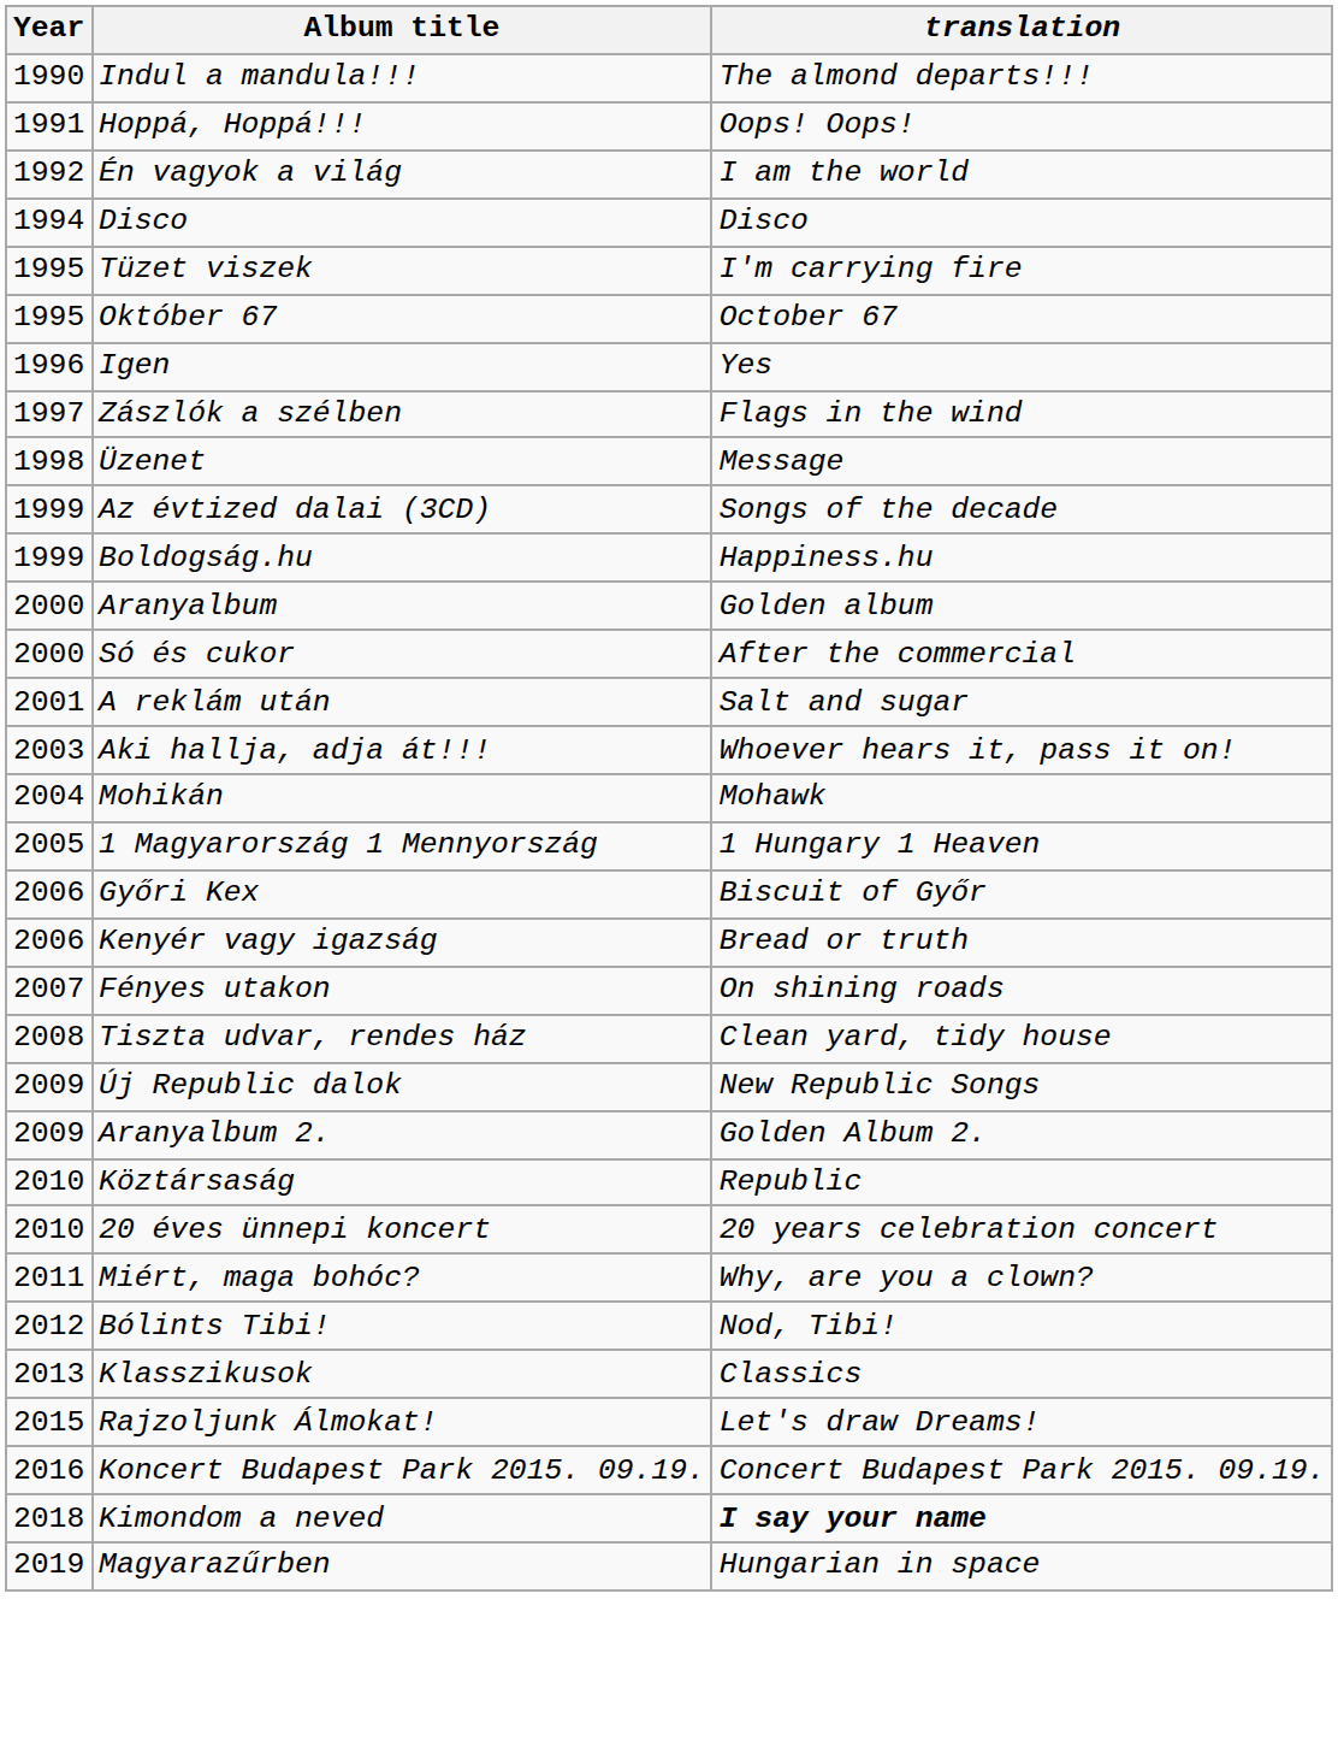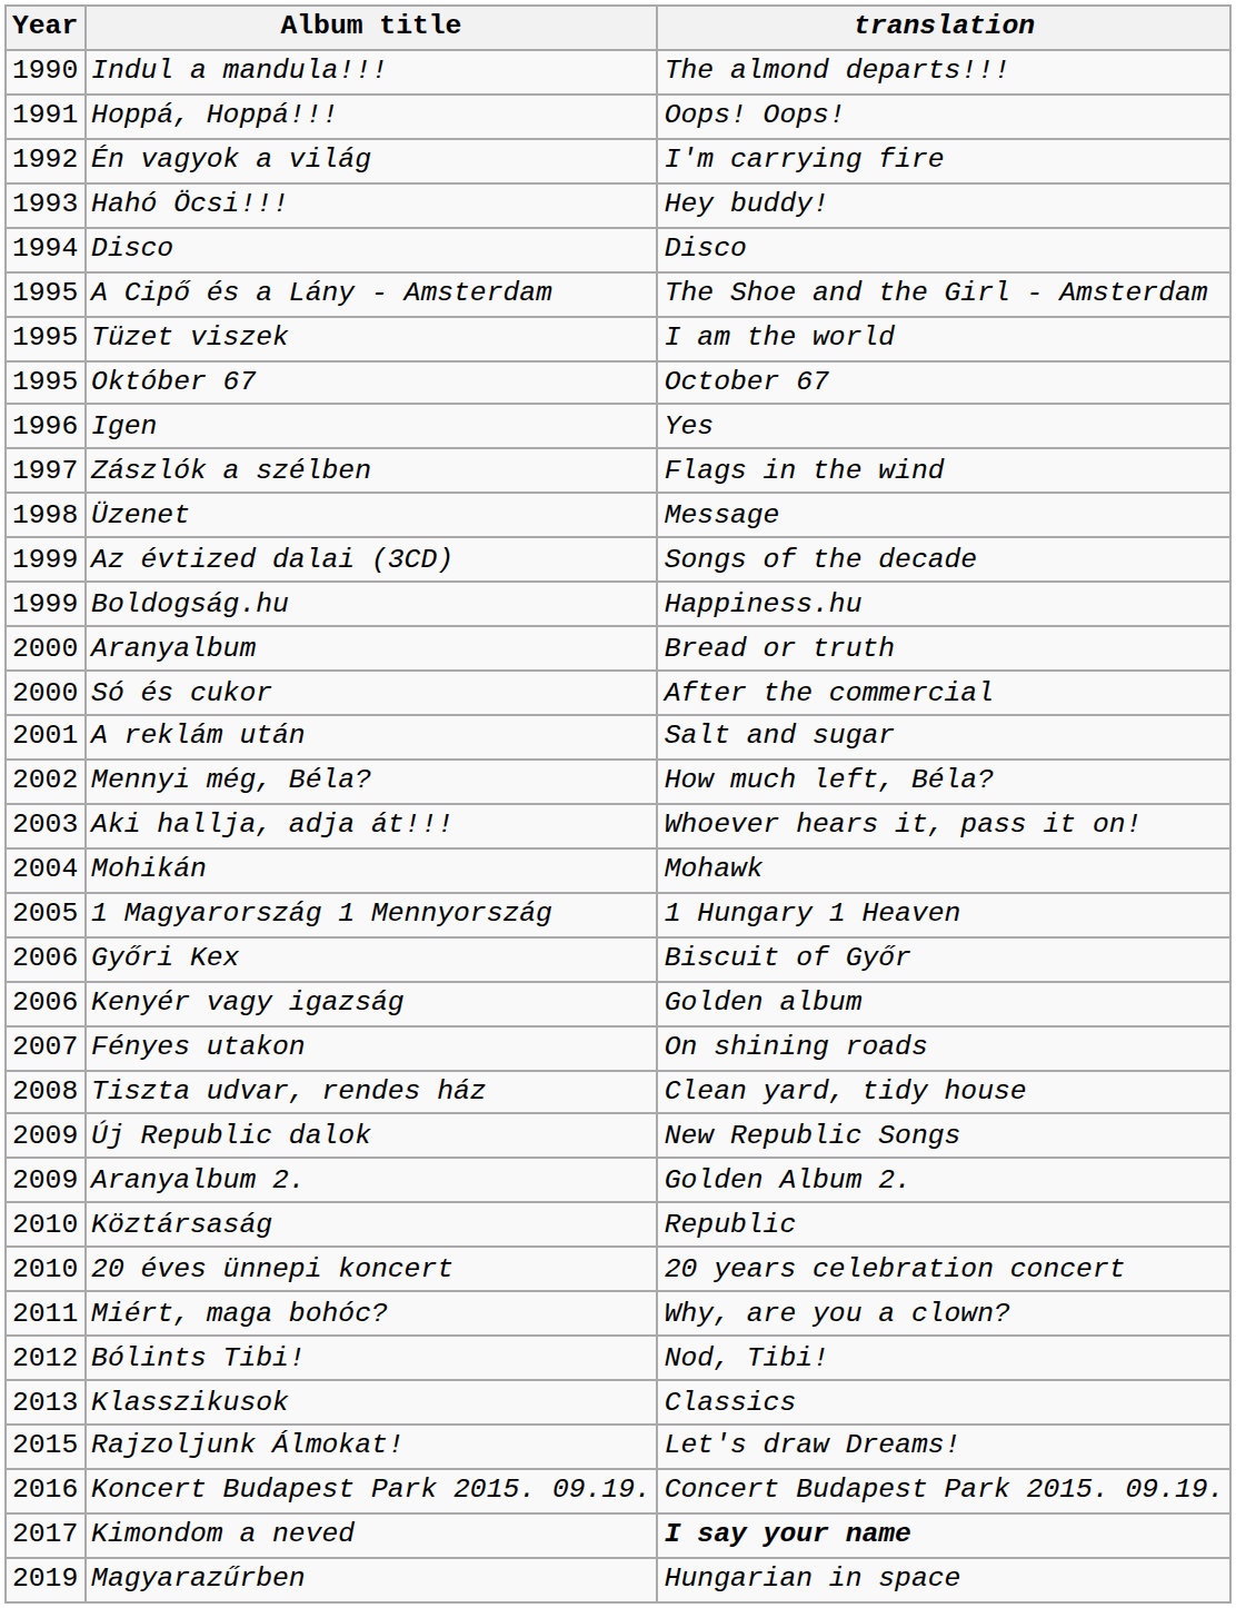Én vagyok a világ | translation: I am the world -> I'm carrying fire
+ row: 1993 | Hahó Öcsi!!! | Hey buddy!
+ row: 1995 | A Cipő és a Lány - Amsterdam | The Shoe and the Girl - Amsterdam
Tüzet viszek | translation: I'm carrying fire -> I am the world
Aranyalbum | translation: Golden album -> Bread or truth
+ row: 2002 | Mennyi még, Béla? | How much left, Béla?
Kenyér vagy igazság | translation: Bread or truth -> Golden album
Kimondom a neved | Year: 2018 -> 2017
